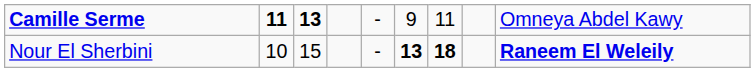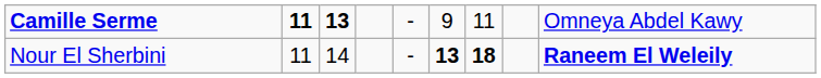Nour El Sherbini | column 2: 10 -> 11
Nour El Sherbini | column 3: 15 -> 14
